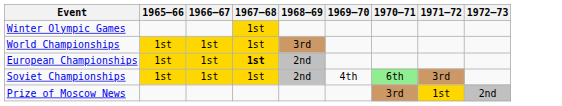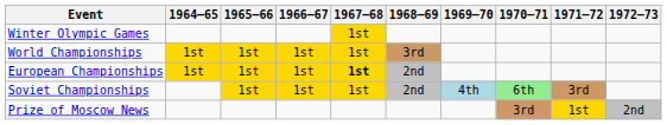+ column: 1964–65 | 1st | 1st
Soviet Championships | 1969–70: no background -> lightblue background
